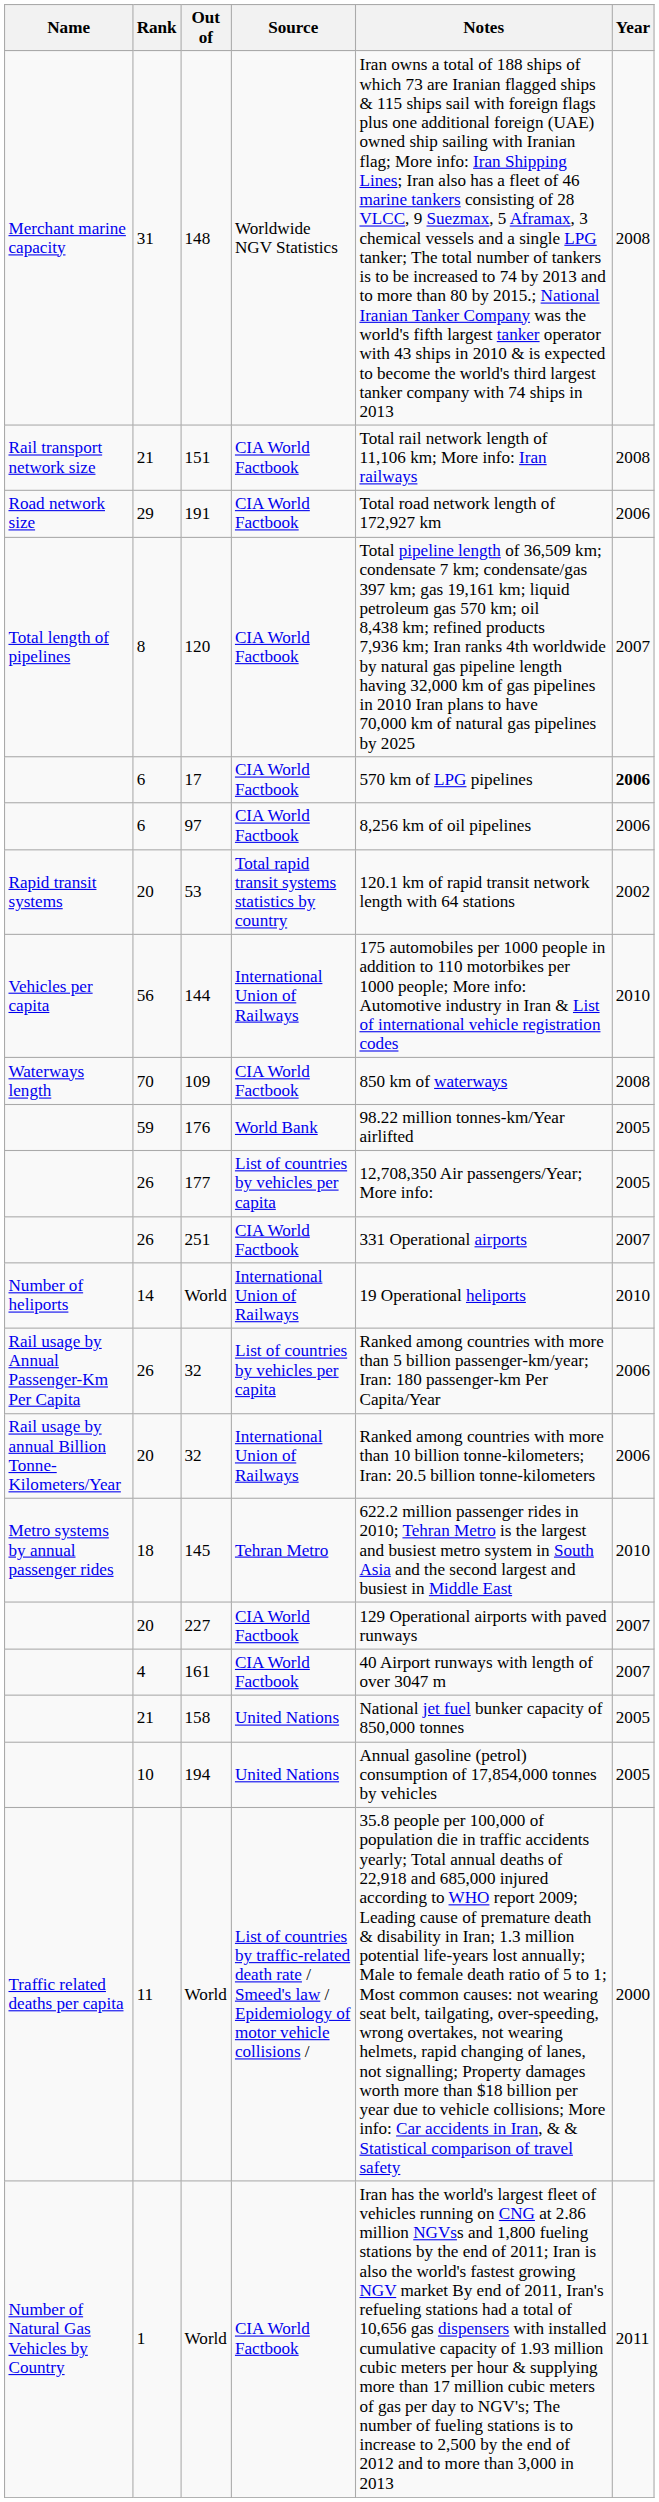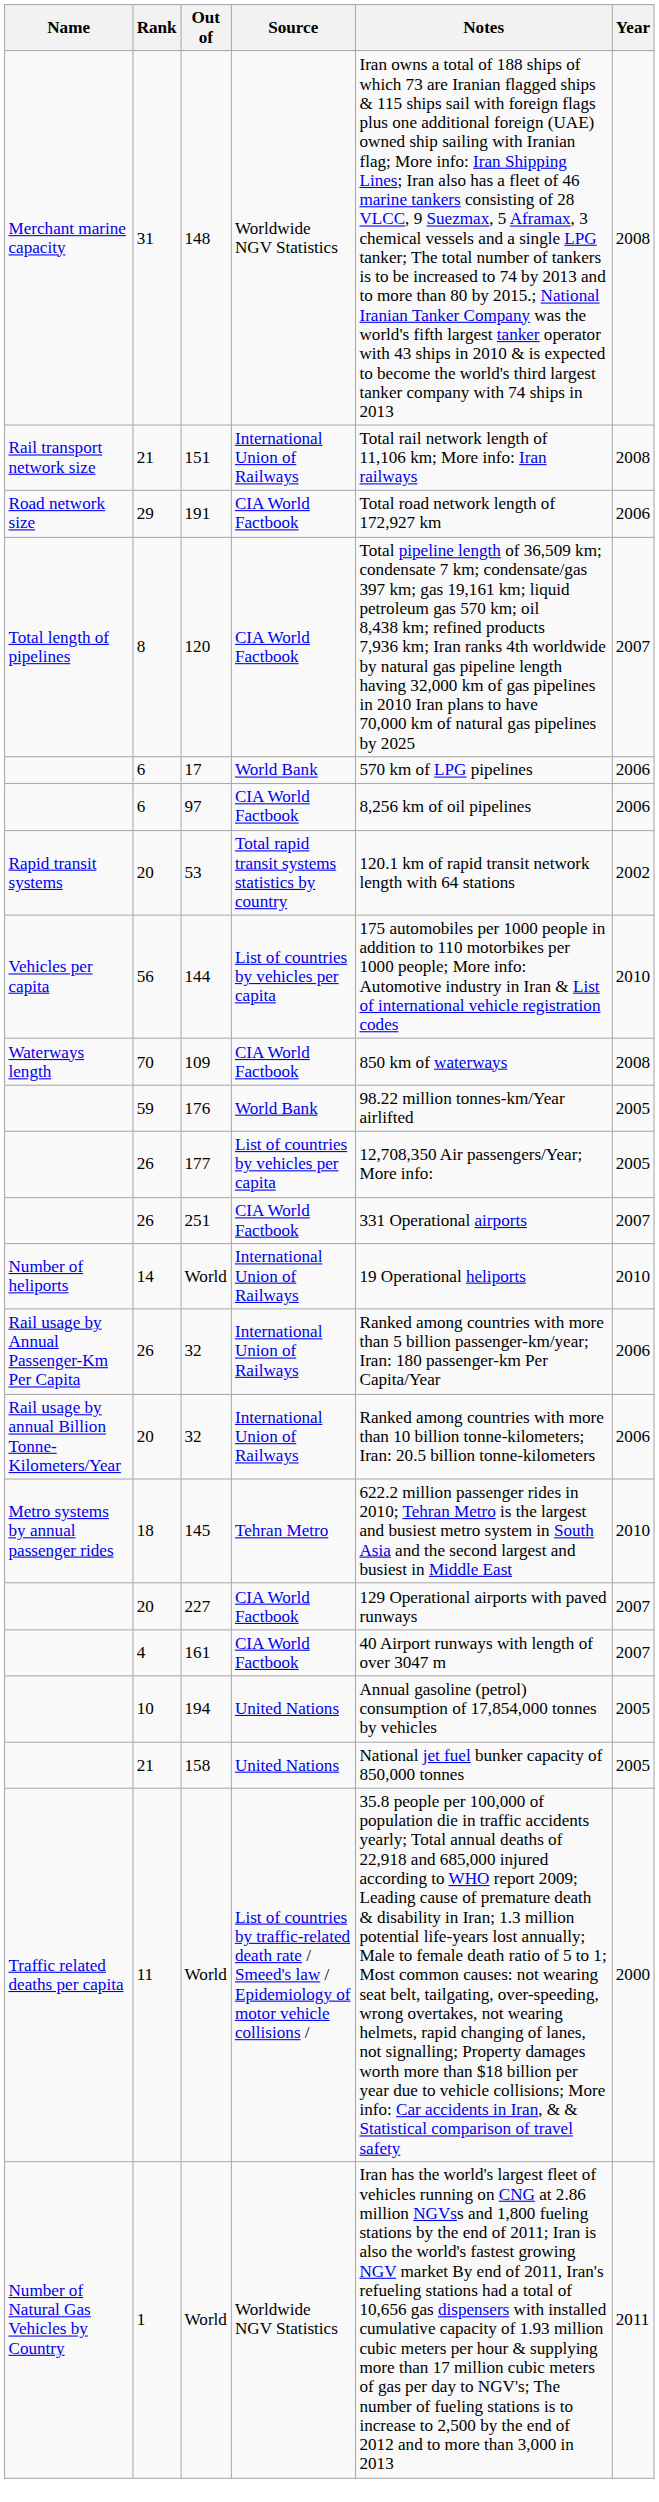151 | Source: CIA World Factbook -> International Union of Railways
17 | Source: CIA World Factbook -> World Bank
17 | Year: bold -> normal
144 | Source: International Union of Railways -> List of countries by vehicles per capita
26 / 32 | Source: List of countries by vehicles per capita -> International Union of Railways
rows swapped: 194 <-> 158
1 / World | Source: CIA World Factbook -> Worldwide NGV Statistics
